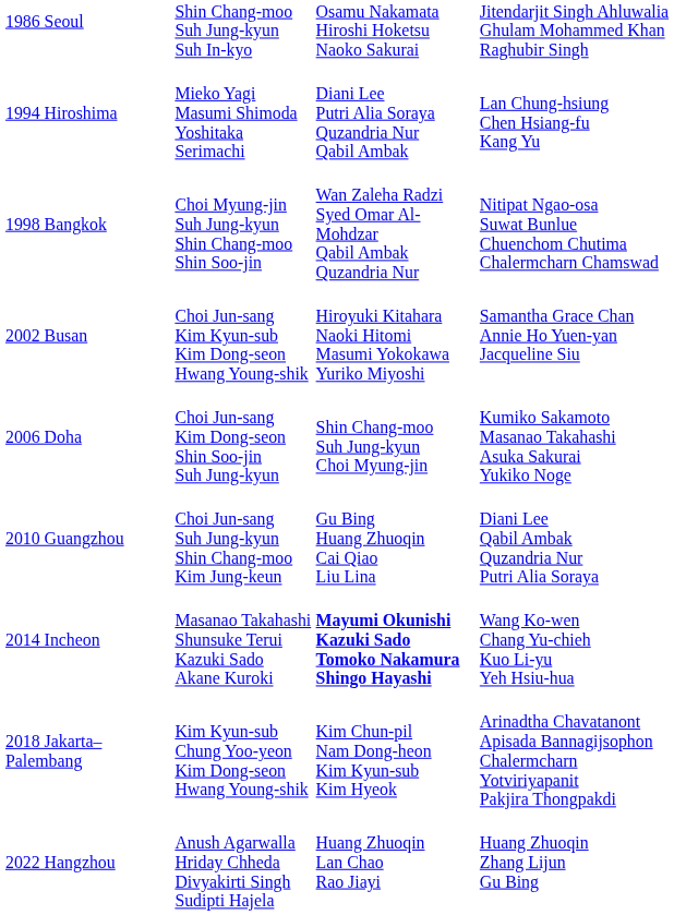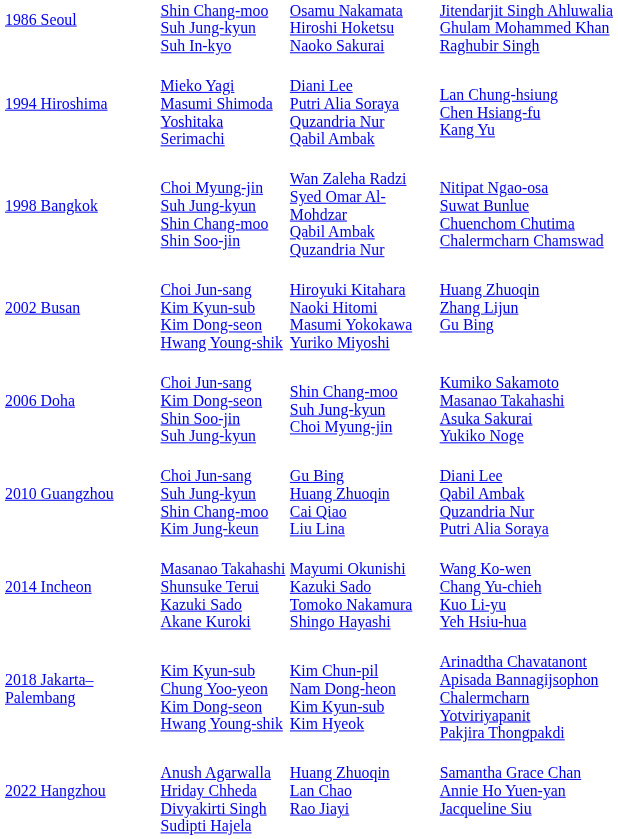2002 Busan | column 4: Samantha Grace Chan Annie Ho Yuen-yan Jacqueline Siu -> Huang Zhuoqin Zhang Lijun Gu Bing
2014 Incheon | column 3: bold -> normal
2022 Hangzhou | column 4: Huang Zhuoqin Zhang Lijun Gu Bing -> Samantha Grace Chan Annie Ho Yuen-yan Jacqueline Siu
